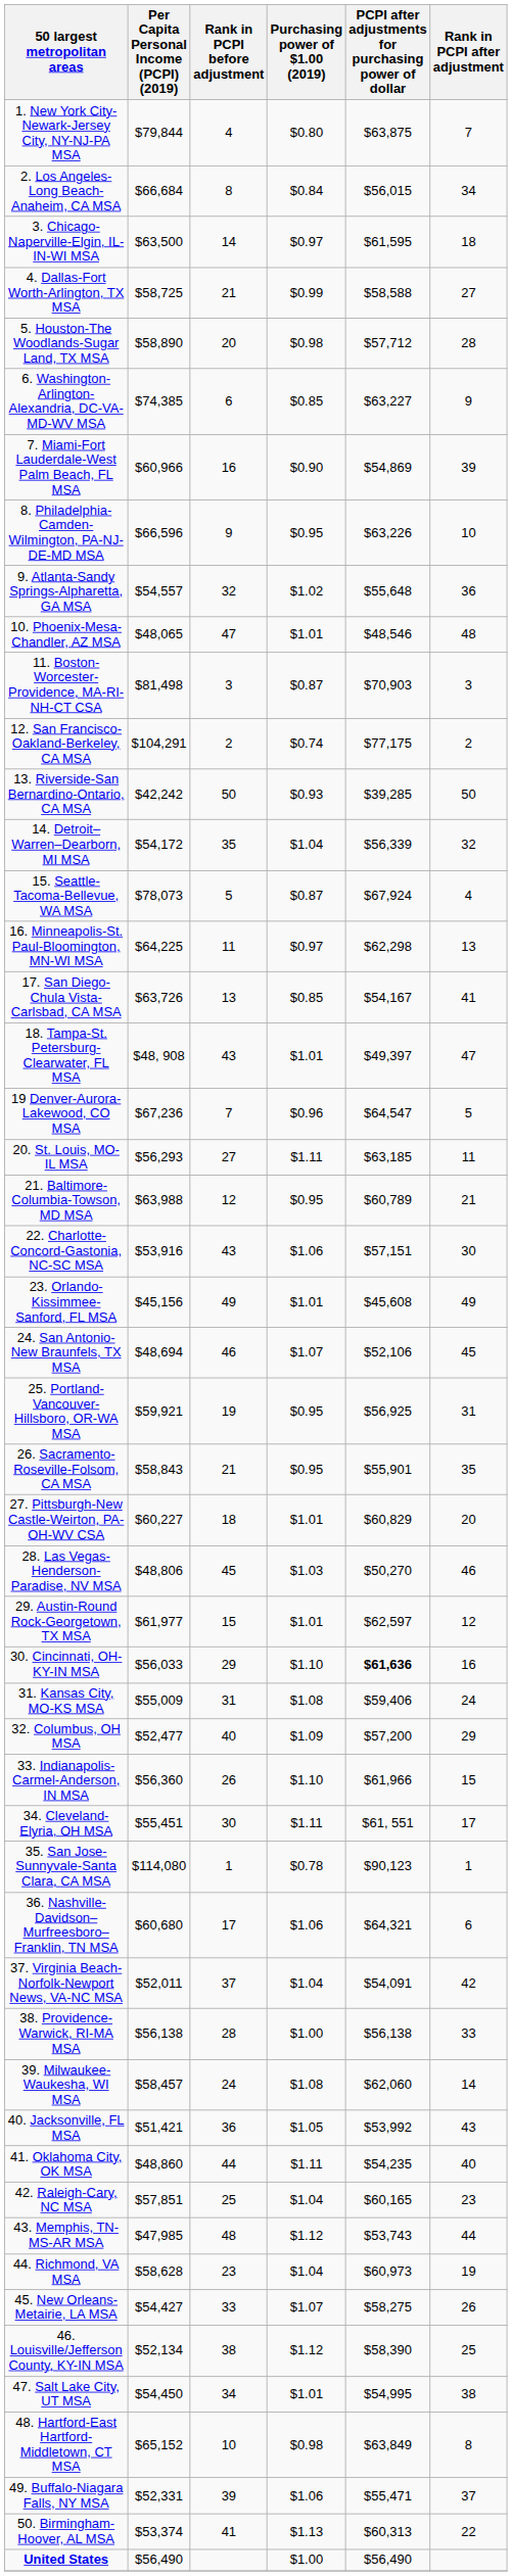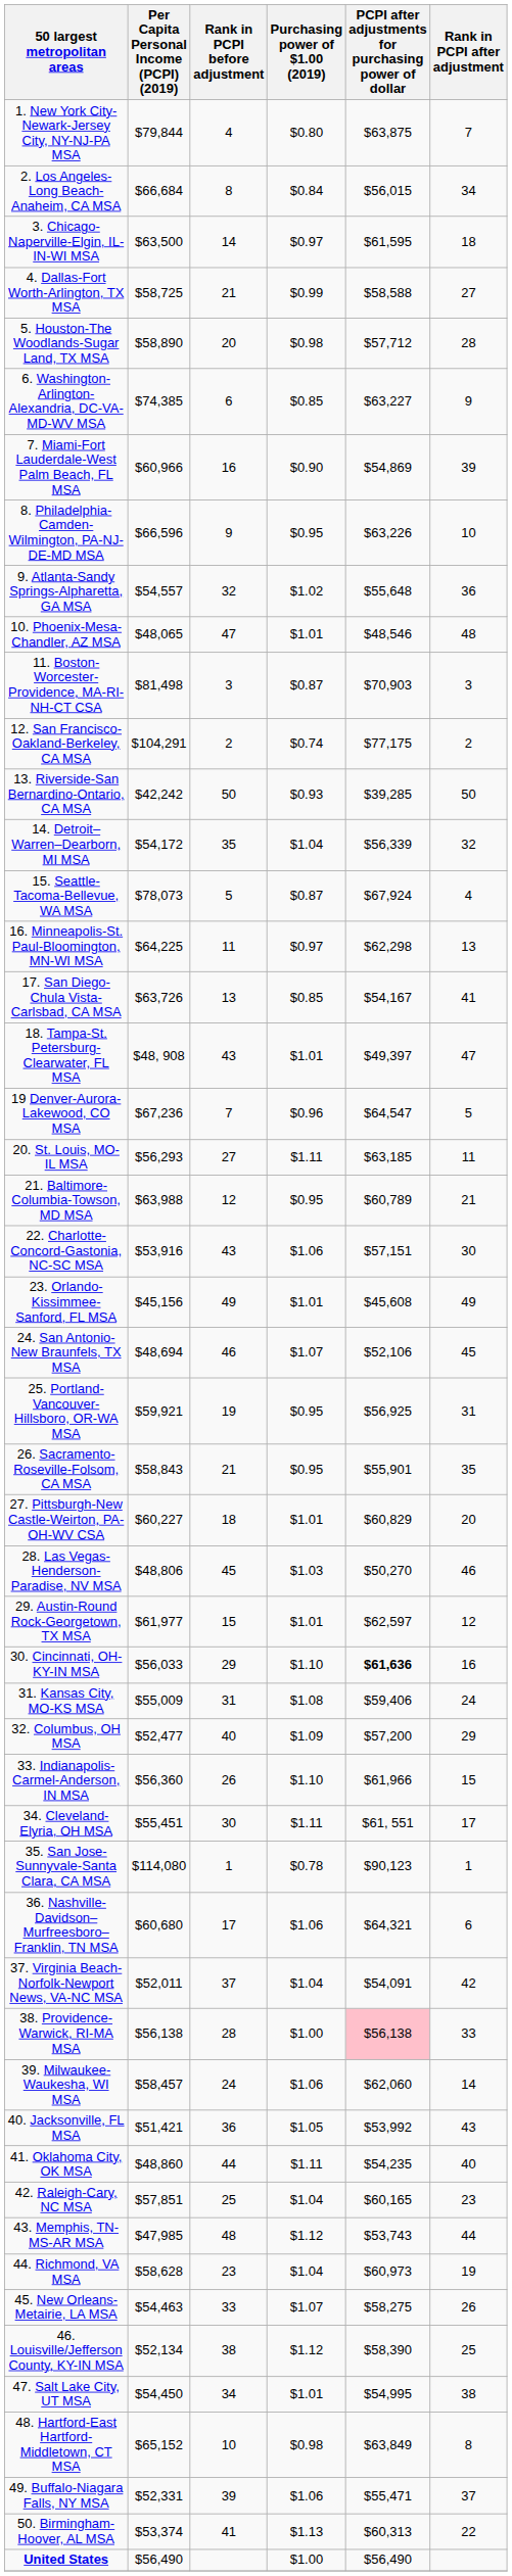38. Providence-Warwick, RI-MA MSA | PCPI after adjustments for purchasing power of dollar: no background -> pink background
39. Milwaukee-Waukesha, WI MSA | Purchasing power of $1.00 (2019): $1.08 -> $1.06
45. New Orleans-Metairie, LA MSA | Per Capita Personal Income (PCPI) (2019): $54,427 -> $54,463
